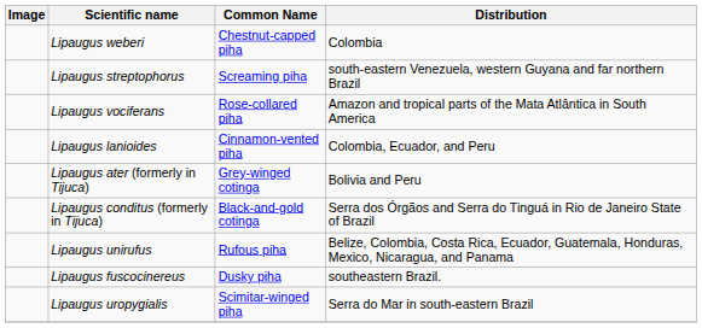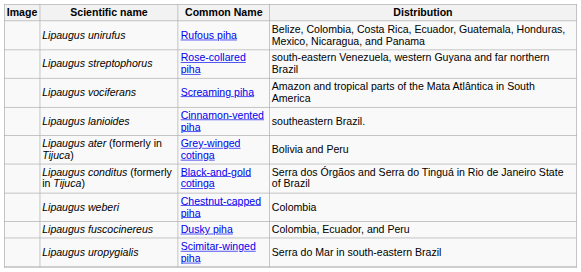rows swapped: Lipaugus unirufus <-> Lipaugus weberi
Lipaugus streptophorus | Common Name: Screaming piha -> Rose-collared piha
Lipaugus vociferans | Common Name: Rose-collared piha -> Screaming piha
Lipaugus lanioides | Distribution: Colombia, Ecuador, and Peru -> southeastern Brazil.
Lipaugus fuscocinereus | Distribution: southeastern Brazil. -> Colombia, Ecuador, and Peru
